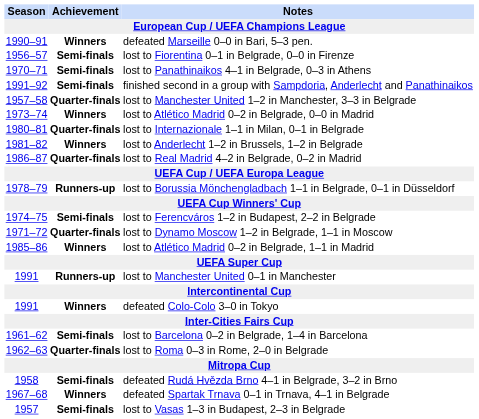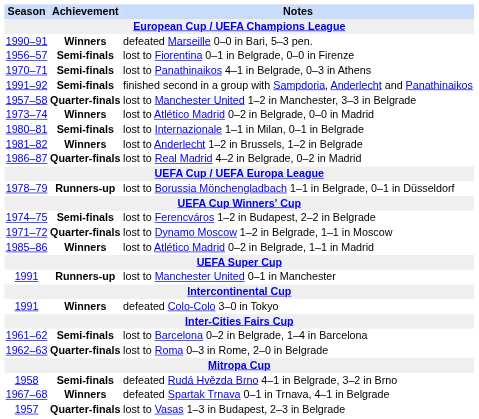lost to Internazionale 1–1 in Milan, 0–1 in Belgrade | Achievement: Quarter-finals -> Semi-finals
lost to Vasas 1–3 in Budapest, 2–3 in Belgrade | Achievement: Semi-finals -> Quarter-finals
